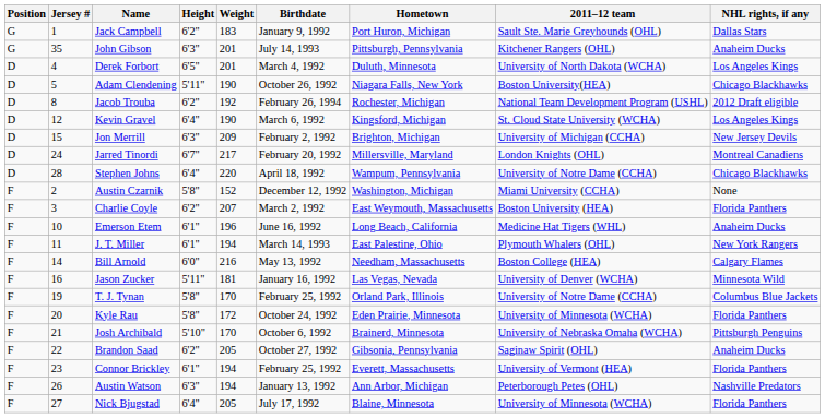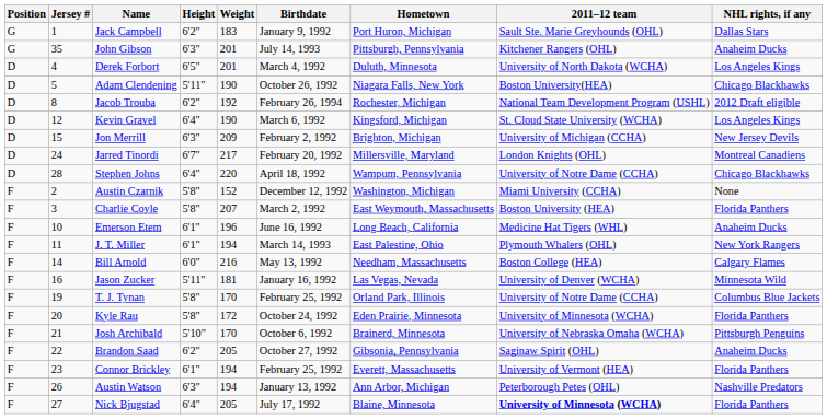Charlie Coyle | Height: 6'2" -> 5'8"
Nick Bjugstad | 2011–12 team: normal -> bold
